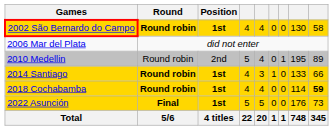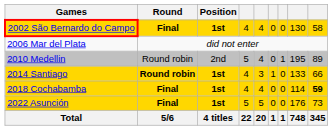2002 São Bernardo do Campo | Round: Round robin -> Final
2018 Cochabamba | Round: Round robin -> Final
